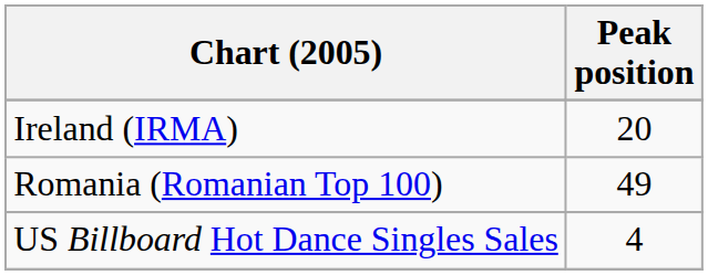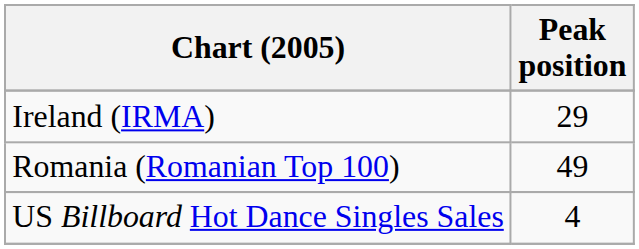Ireland (IRMA) | Peak position: 20 -> 29
